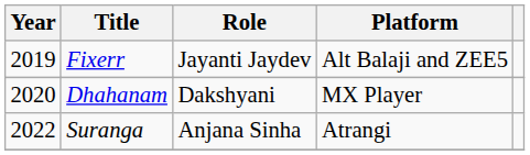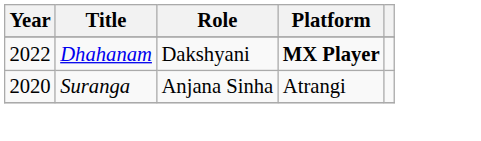- row: 2019 | Fixerr | Jayanti Jaydev | Alt Balaji and ZEE5
Dhahanam | Year: 2020 -> 2022
Dhahanam | Platform: normal -> bold
Suranga | Year: 2022 -> 2020
